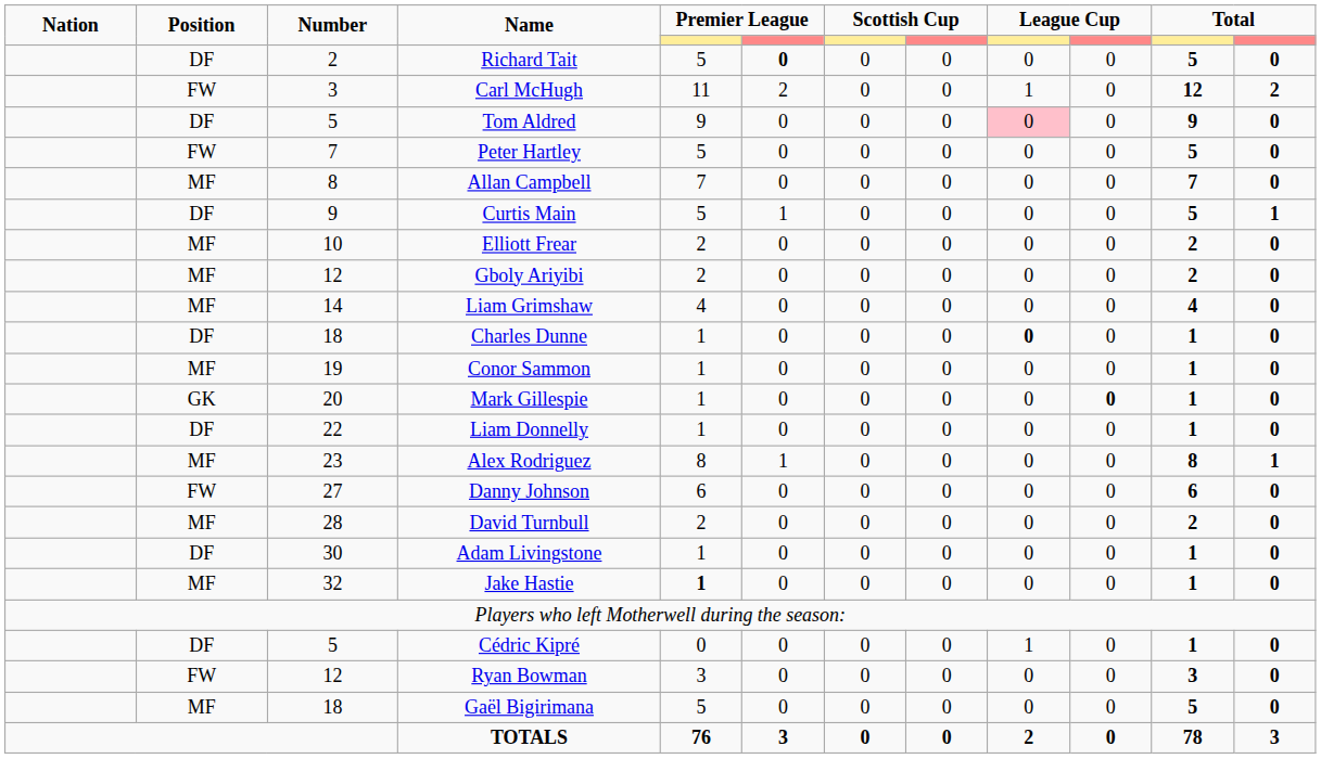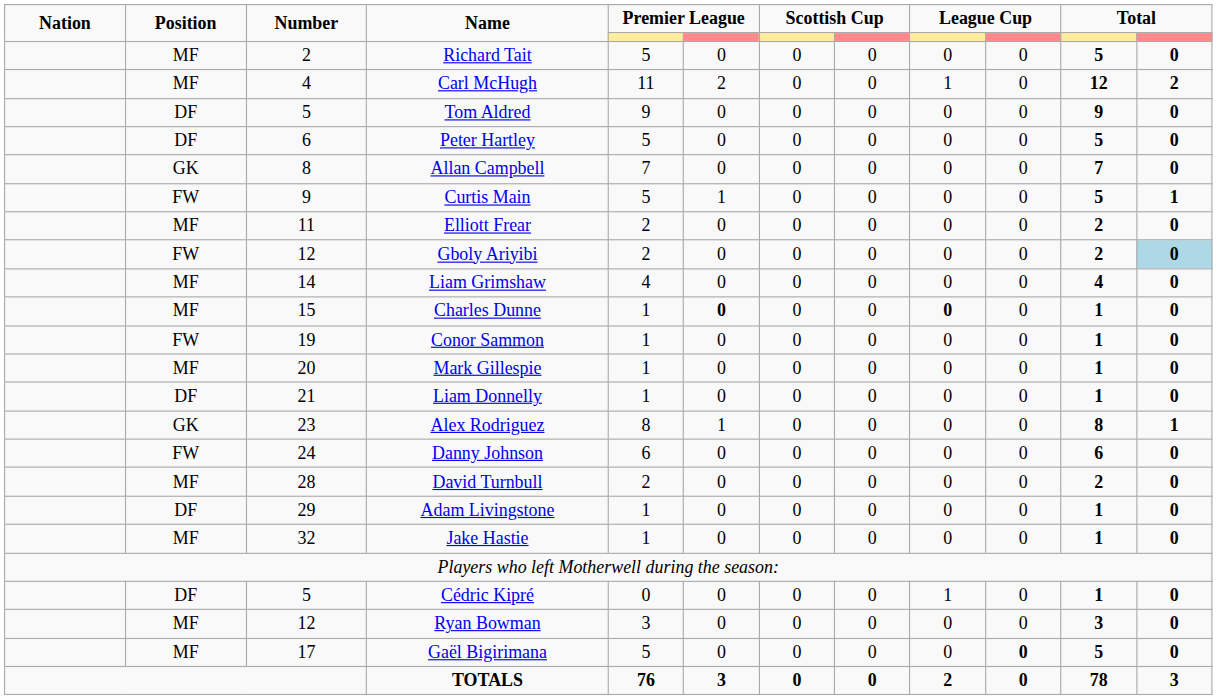Richard Tait | Position: DF -> MF
Richard Tait | column 6: bold -> normal
Carl McHugh | Position: FW -> MF
Carl McHugh | Number: 3 -> 4
Tom Aldred | column 9: pink background -> no background
Peter Hartley | Position: FW -> DF
Peter Hartley | Number: 7 -> 6
Allan Campbell | Position: MF -> GK
Curtis Main | Position: DF -> FW
Elliott Frear | Number: 10 -> 11
Gboly Ariyibi | Position: MF -> FW
Gboly Ariyibi | column 12: no background -> lightblue background
Charles Dunne | Position: DF -> MF
Charles Dunne | Number: 18 -> 15
Charles Dunne | column 6: normal -> bold
Conor Sammon | Position: MF -> FW
Mark Gillespie | Position: GK -> MF
Mark Gillespie | column 10: bold -> normal
Liam Donnelly | Number: 22 -> 21
Alex Rodriguez | Position: MF -> GK
Danny Johnson | Number: 27 -> 24
Adam Livingstone | Number: 30 -> 29
Jake Hastie | column 5: bold -> normal
Ryan Bowman | Position: FW -> MF
Gaël Bigirimana | Number: 18 -> 17
Gaël Bigirimana | column 10: normal -> bold
